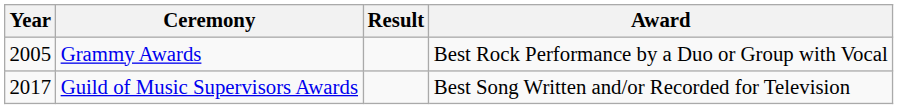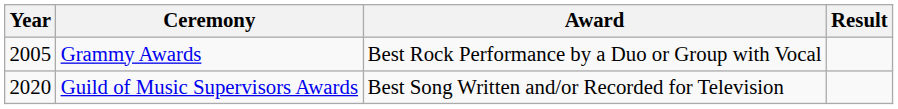columns swapped: Award <-> Result
Guild of Music Supervisors Awards | Year: 2017 -> 2020
